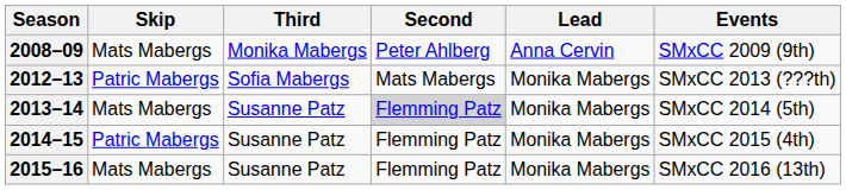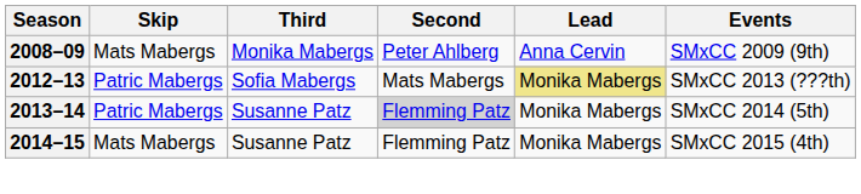2012–13 | Lead: no background -> khaki background
2013–14 | Skip: Mats Mabergs -> Patric Mabergs
2014–15 | Skip: Patric Mabergs -> Mats Mabergs
- row: 2015–16 | Mats Mabergs | Susanne Patz | Flemming Patz | Monika Mabergs | SMxCC 2016 (13th)
